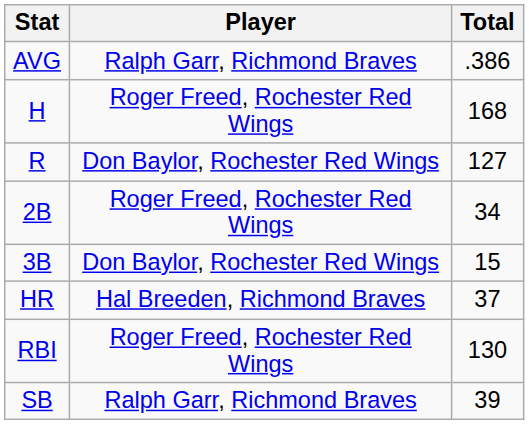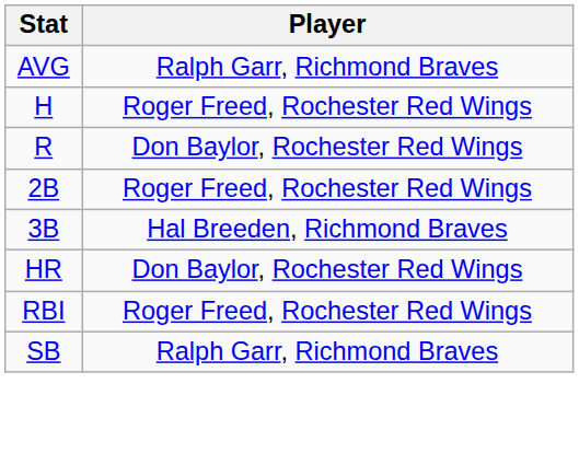- column: Total | .386 | 168 | 127 | 34 | 15 | 37 | 130 | 39
3B | Player: Don Baylor, Rochester Red Wings -> Hal Breeden, Richmond Braves
HR | Player: Hal Breeden, Richmond Braves -> Don Baylor, Rochester Red Wings
